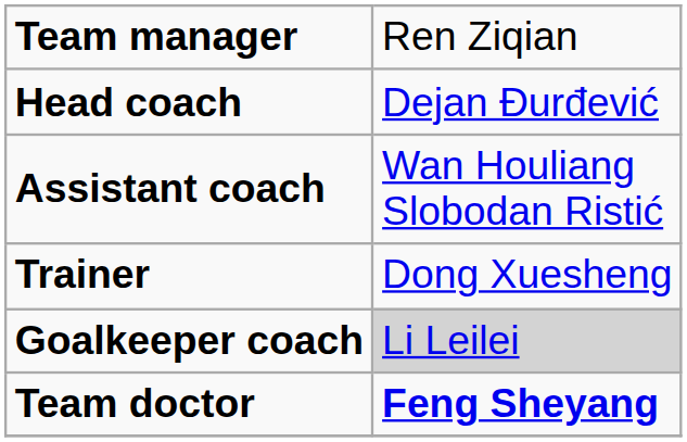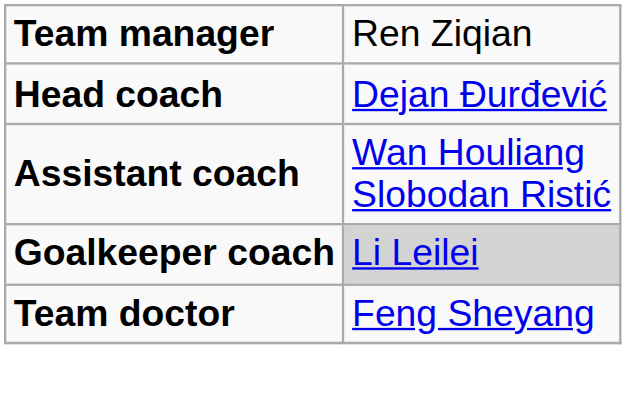- row: Trainer | Dong Xuesheng
Team doctor | column 2: bold -> normal
